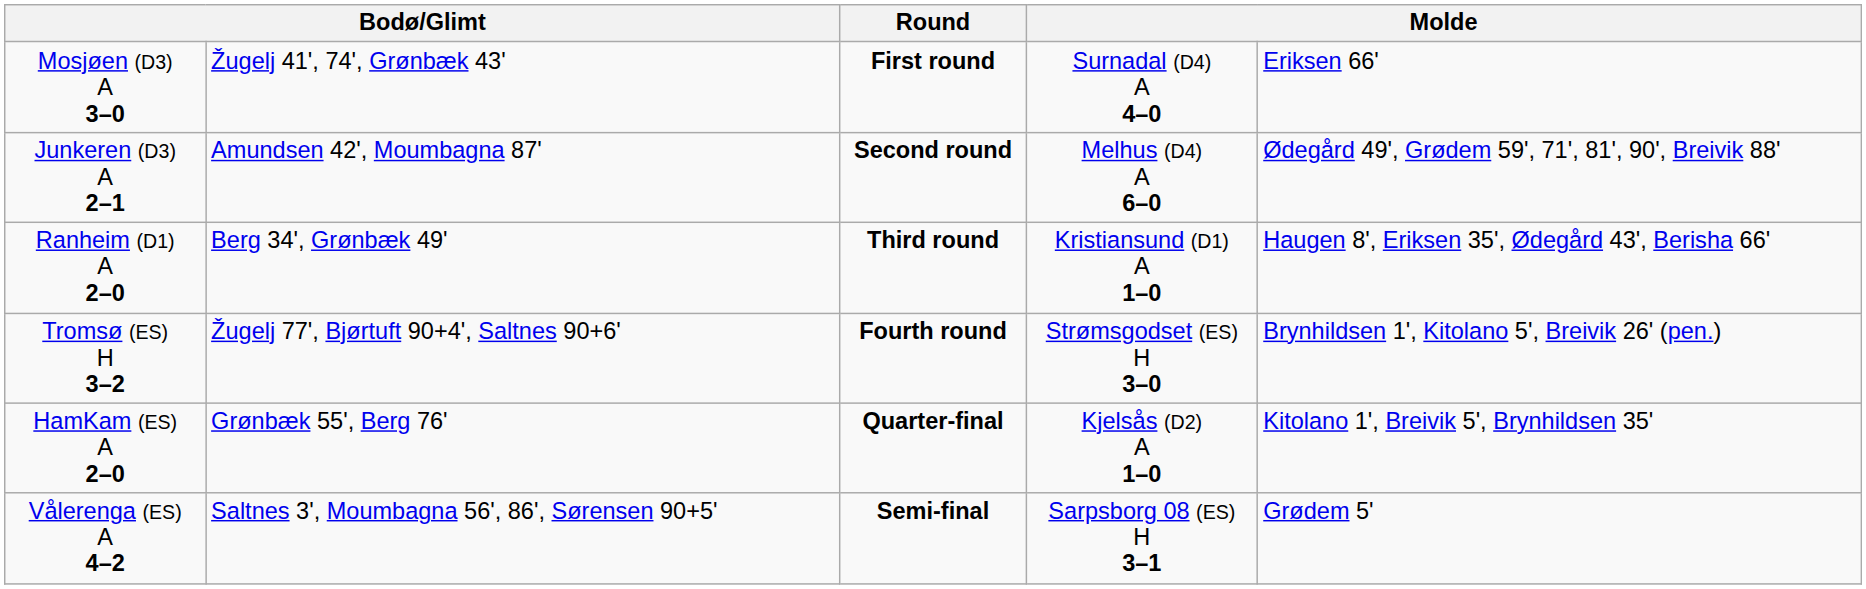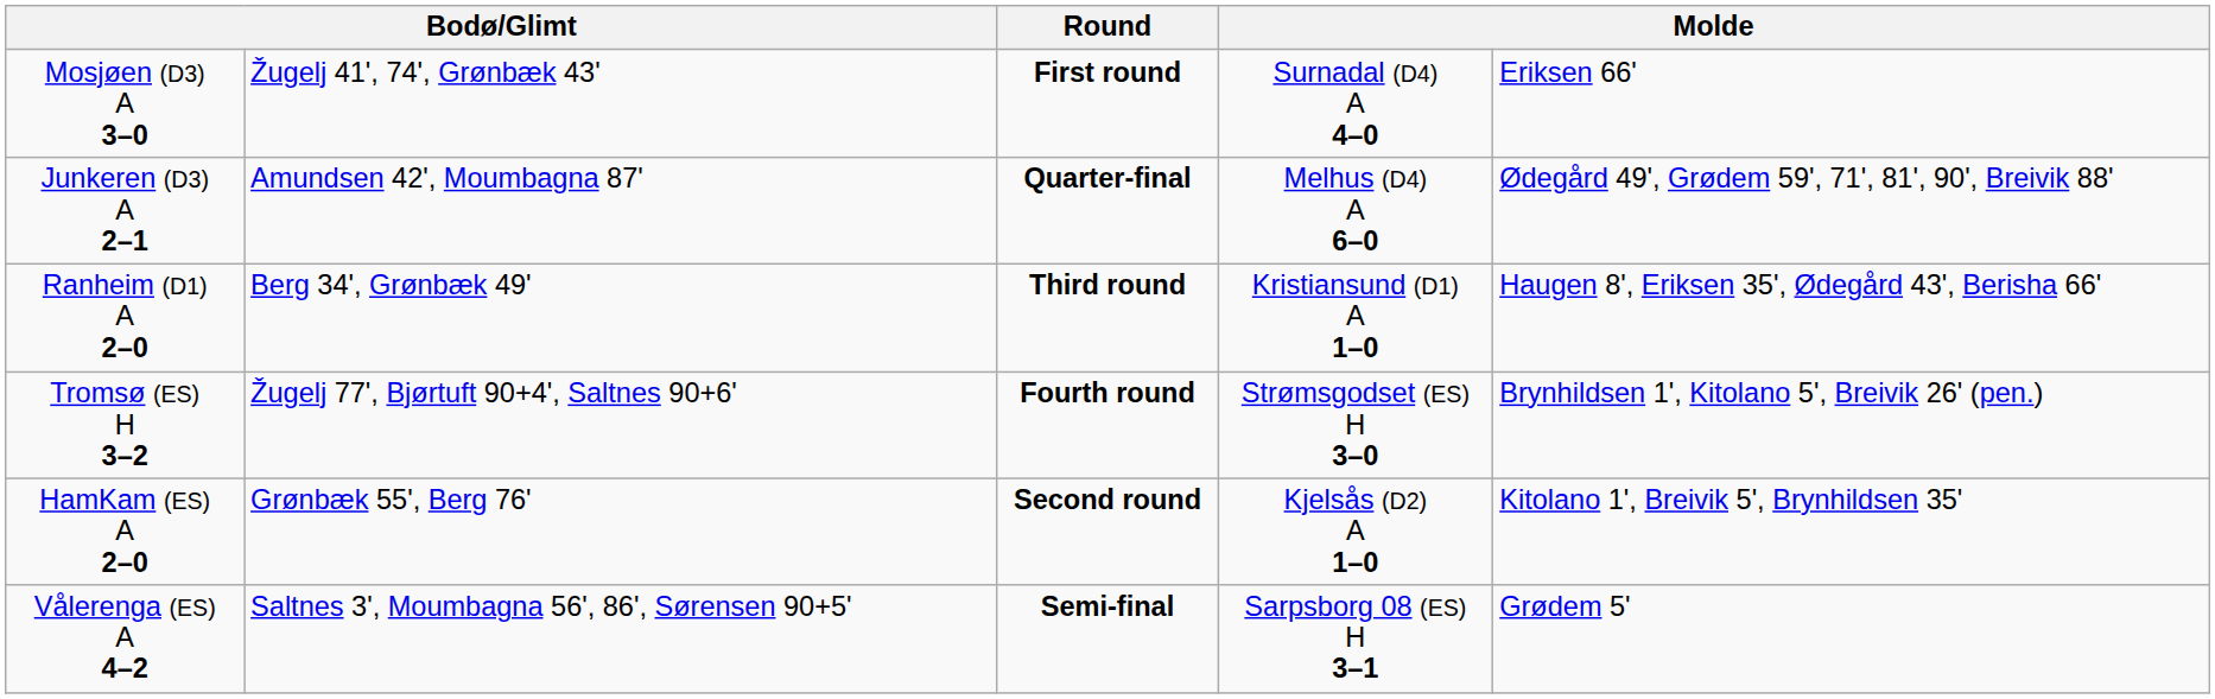Junkeren (D3) A 2–1 | Round: Second round -> Quarter-final
HamKam (ES) A 2–0 | Round: Quarter-final -> Second round
